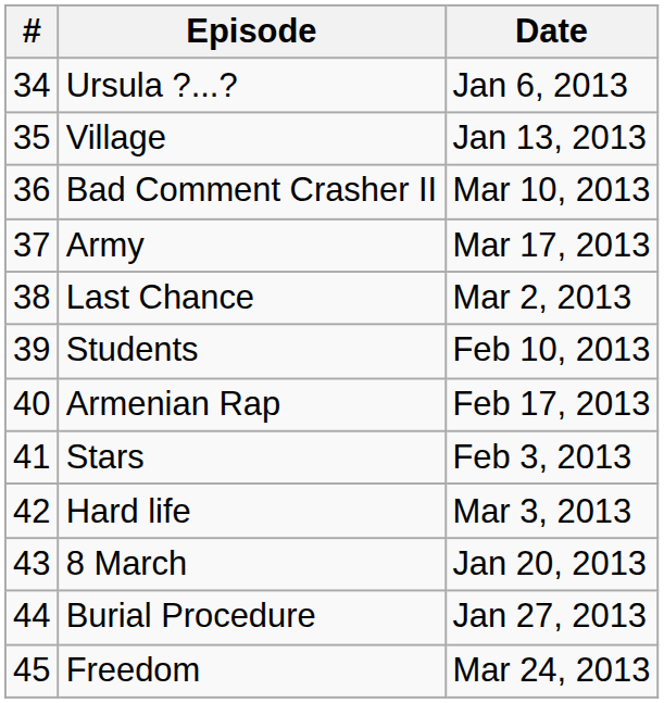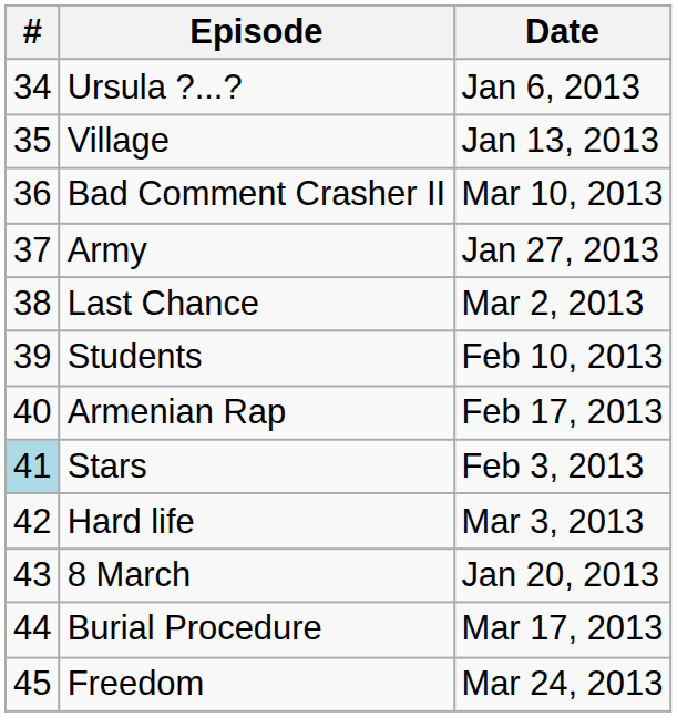Army | Date: Mar 17, 2013 -> Jan 27, 2013
Stars | #: no background -> lightblue background
Burial Procedure | Date: Jan 27, 2013 -> Mar 17, 2013
